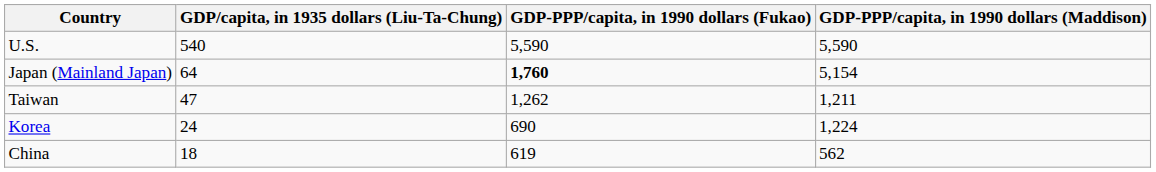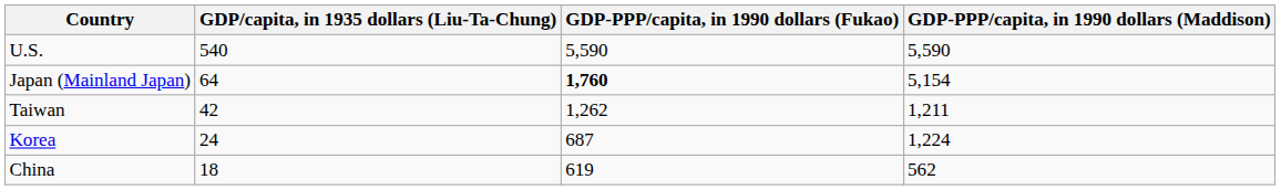Taiwan | GDP/capita, in 1935 dollars (Liu-Ta-Chung): 47 -> 42
Korea | GDP-PPP/capita, in 1990 dollars (Fukao): 690 -> 687
